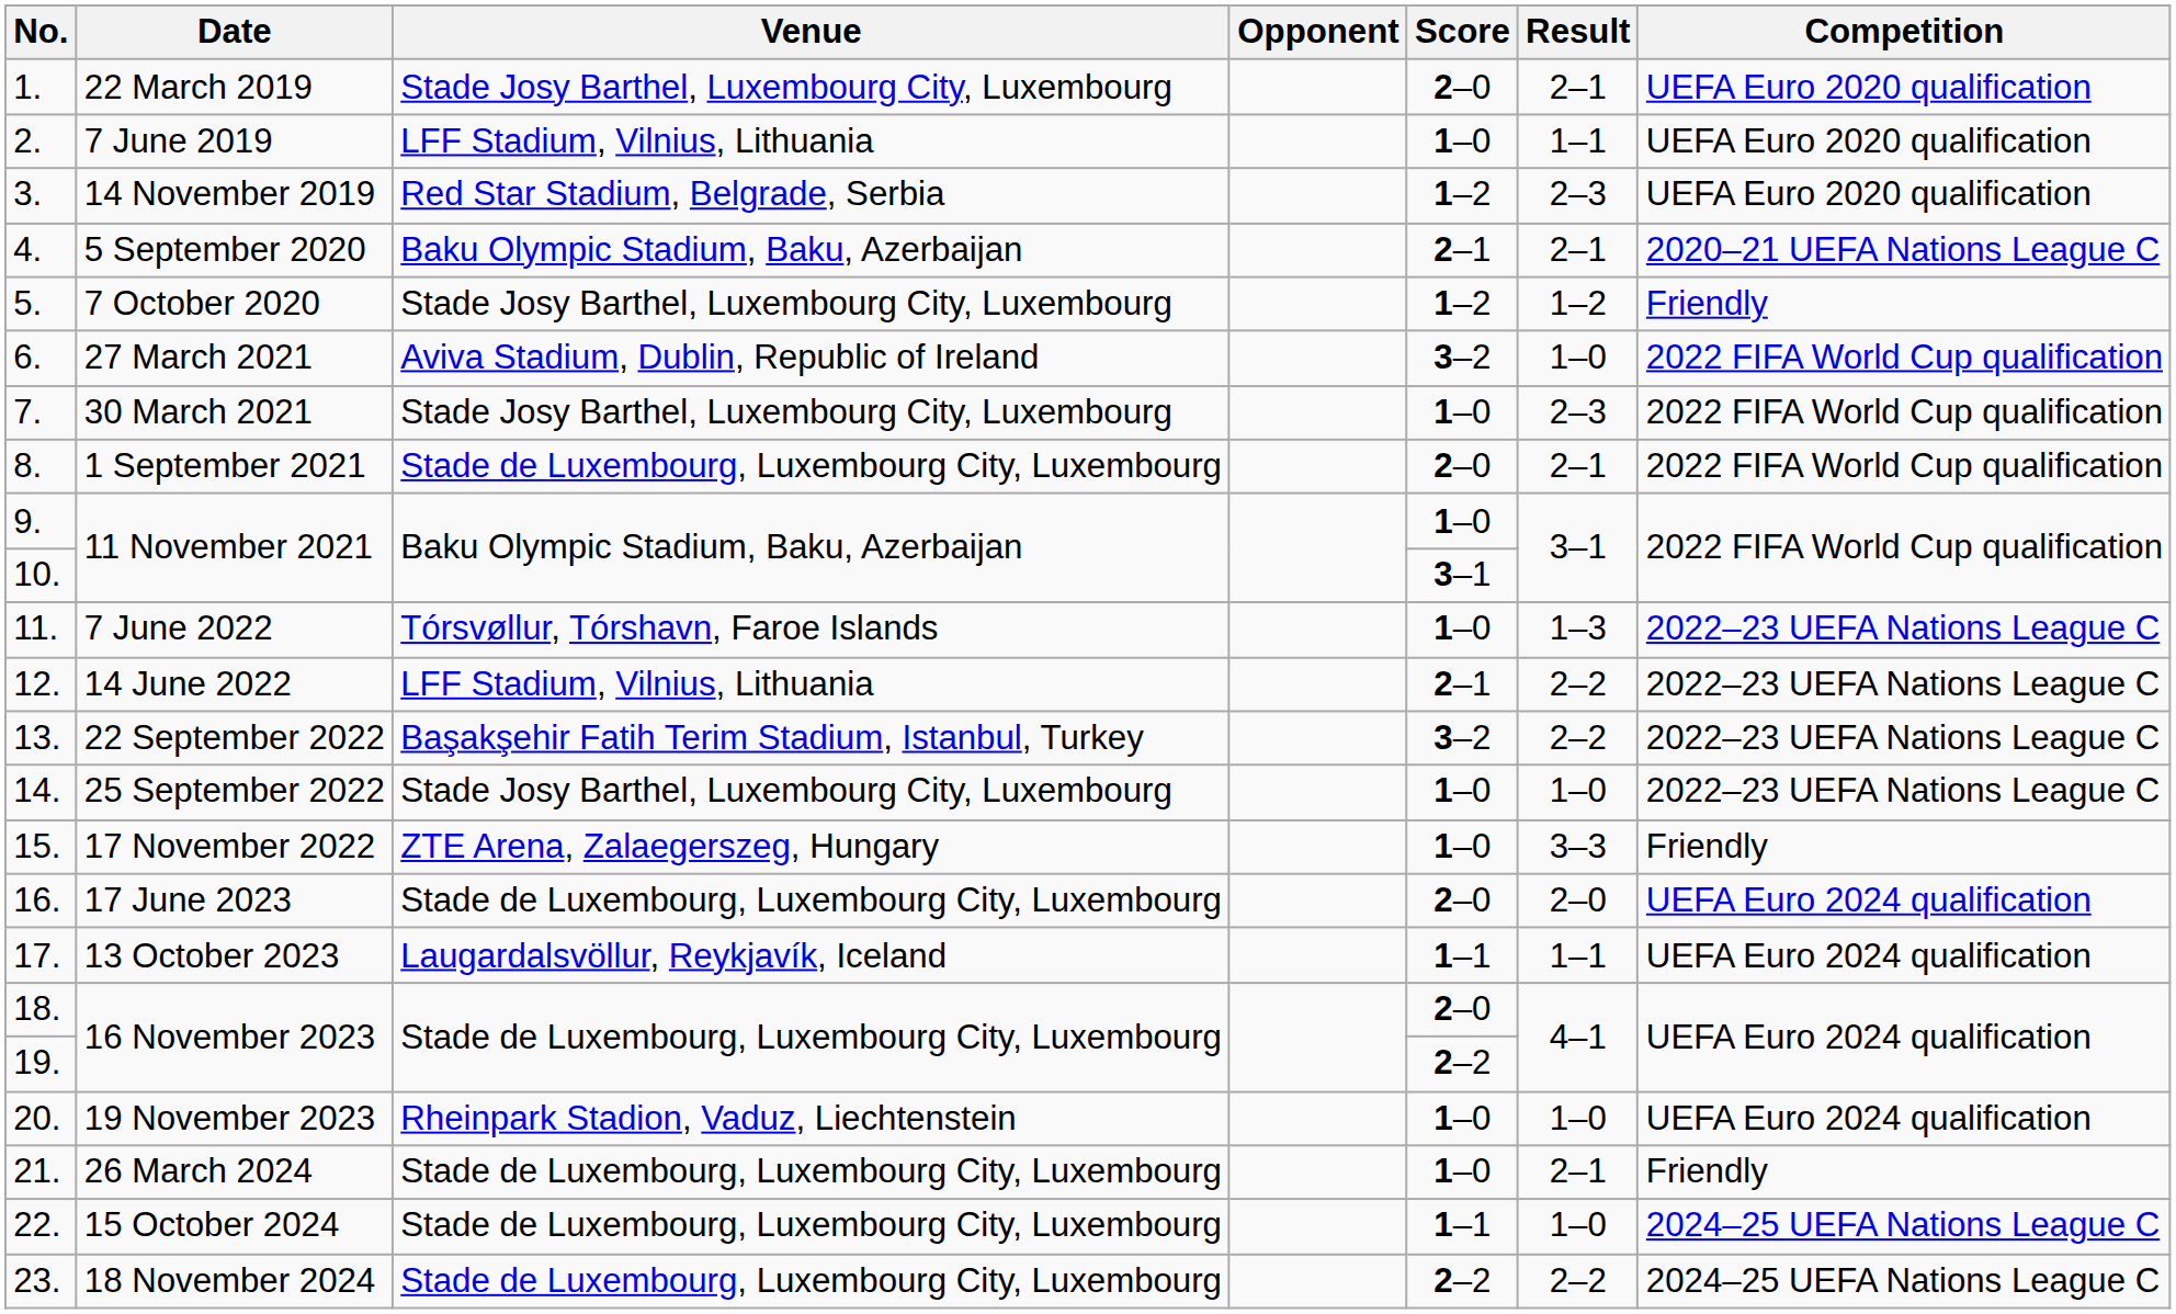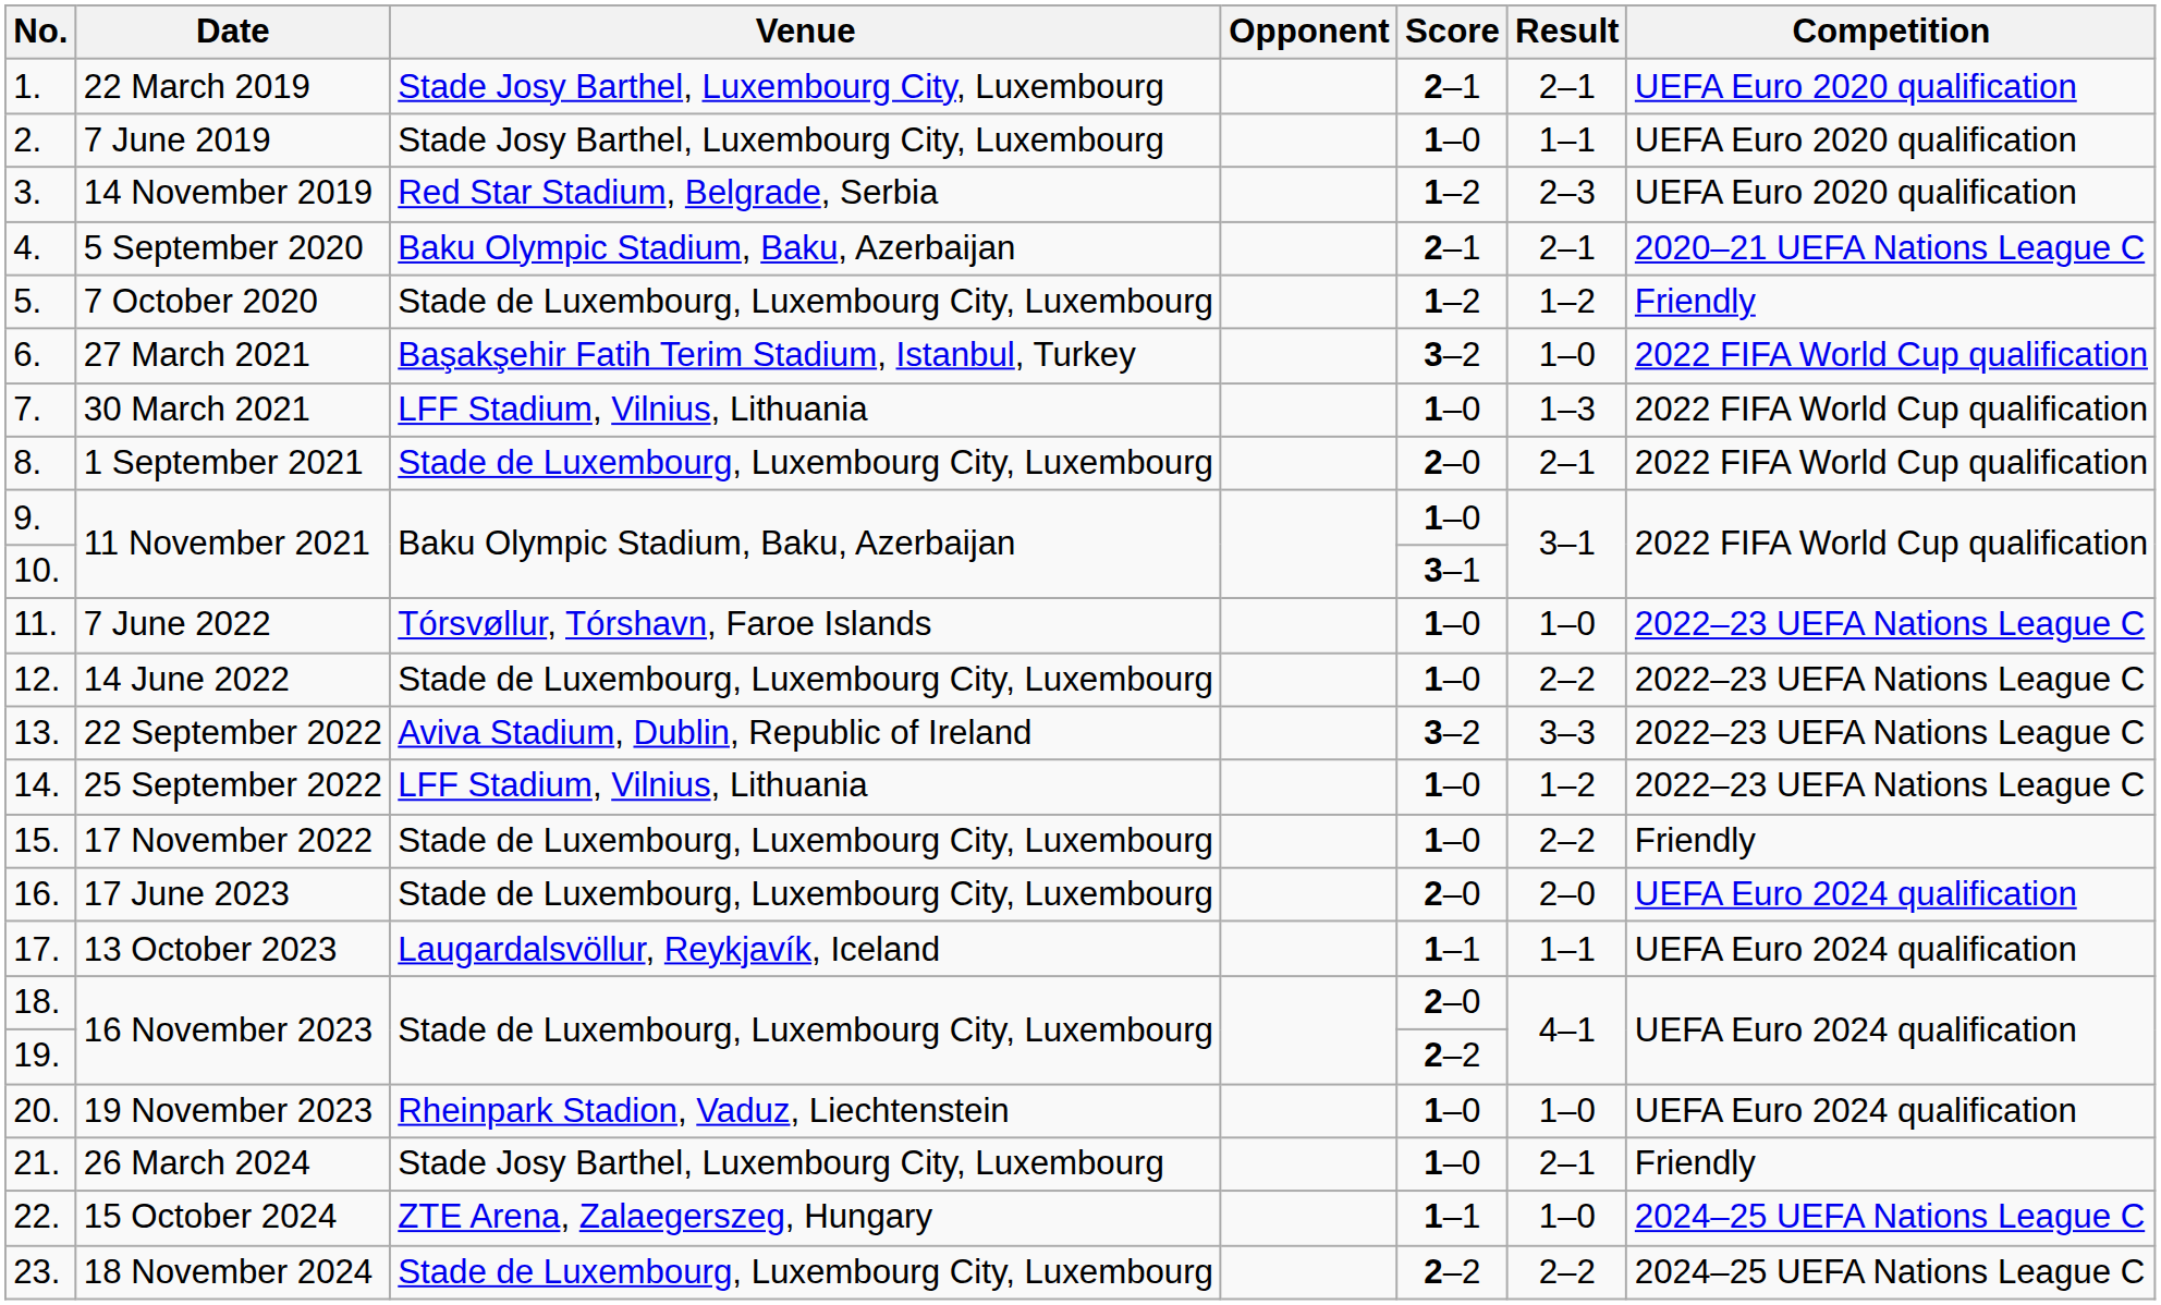22 March 2019 | Score: 2–0 -> 2–1
7 June 2019 | Venue: LFF Stadium, Vilnius, Lithuania -> Stade Josy Barthel, Luxembourg City, Luxembourg
7 October 2020 | Venue: Stade Josy Barthel, Luxembourg City, Luxembourg -> Stade de Luxembourg, Luxembourg City, Luxembourg
27 March 2021 | Venue: Aviva Stadium, Dublin, Republic of Ireland -> Başakşehir Fatih Terim Stadium, Istanbul, Turkey
30 March 2021 | Venue: Stade Josy Barthel, Luxembourg City, Luxembourg -> LFF Stadium, Vilnius, Lithuania
30 March 2021 | Result: 2–3 -> 1–3
7 June 2022 | Result: 1–3 -> 1–0
14 June 2022 | Venue: LFF Stadium, Vilnius, Lithuania -> Stade de Luxembourg, Luxembourg City, Luxembourg
14 June 2022 | Score: 2–1 -> 1–0
22 September 2022 | Venue: Başakşehir Fatih Terim Stadium, Istanbul, Turkey -> Aviva Stadium, Dublin, Republic of Ireland
22 September 2022 | Result: 2–2 -> 3–3
25 September 2022 | Venue: Stade Josy Barthel, Luxembourg City, Luxembourg -> LFF Stadium, Vilnius, Lithuania
25 September 2022 | Result: 1–0 -> 1–2
17 November 2022 | Venue: ZTE Arena, Zalaegerszeg, Hungary -> Stade de Luxembourg, Luxembourg City, Luxembourg
17 November 2022 | Result: 3–3 -> 2–2
26 March 2024 | Venue: Stade de Luxembourg, Luxembourg City, Luxembourg -> Stade Josy Barthel, Luxembourg City, Luxembourg
15 October 2024 | Venue: Stade de Luxembourg, Luxembourg City, Luxembourg -> ZTE Arena, Zalaegerszeg, Hungary
